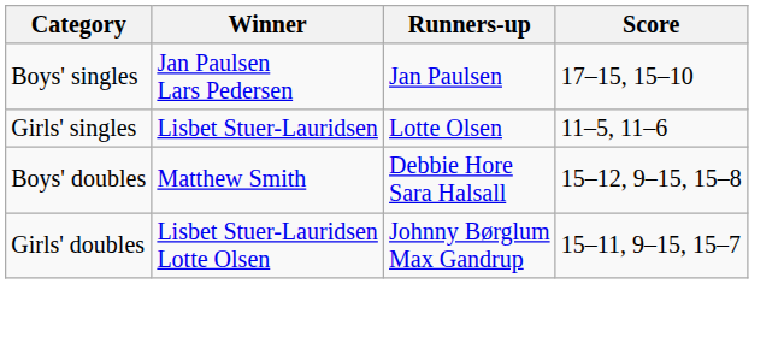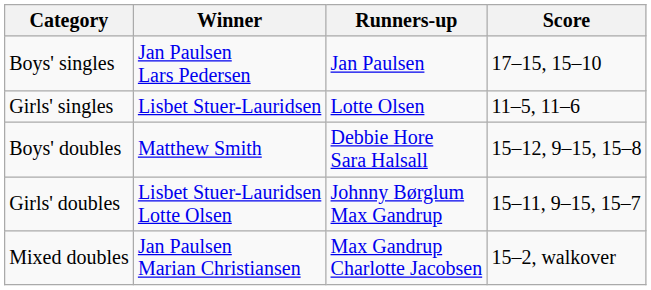+ row: Mixed doubles | Jan Paulsen Marian Christiansen | Max Gandrup Charlotte Jacobsen | 15–2, walkover
